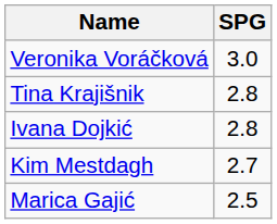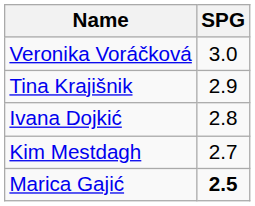Tina Krajišnik | SPG: 2.8 -> 2.9
Marica Gajić | SPG: normal -> bold
